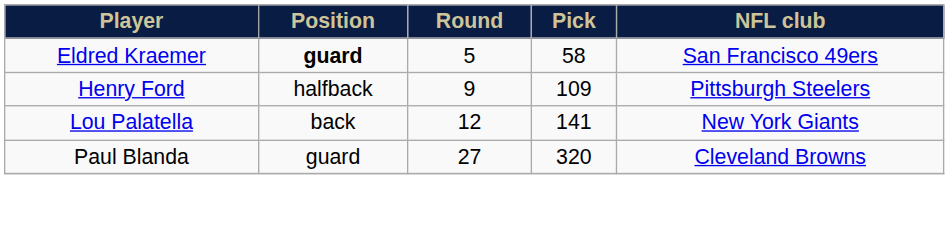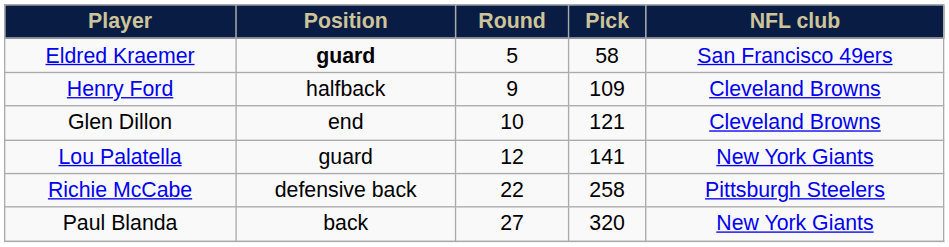Henry Ford | NFL club: Pittsburgh Steelers -> Cleveland Browns
+ row: Glen Dillon | end | 10 | 121 | Cleveland Browns
Lou Palatella | Position: back -> guard
+ row: Richie McCabe | defensive back | 22 | 258 | Pittsburgh Steelers
Paul Blanda | Position: guard -> back
Paul Blanda | NFL club: Cleveland Browns -> New York Giants
